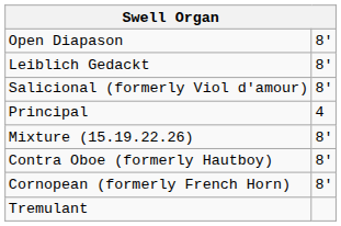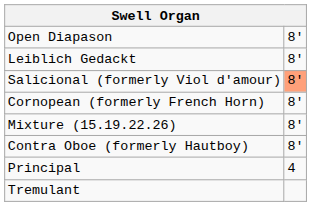Salicional (formerly Viol d'amour) | column 2: no background -> lightsalmon background
rows swapped: Principal <-> Cornopean (formerly French Horn)
